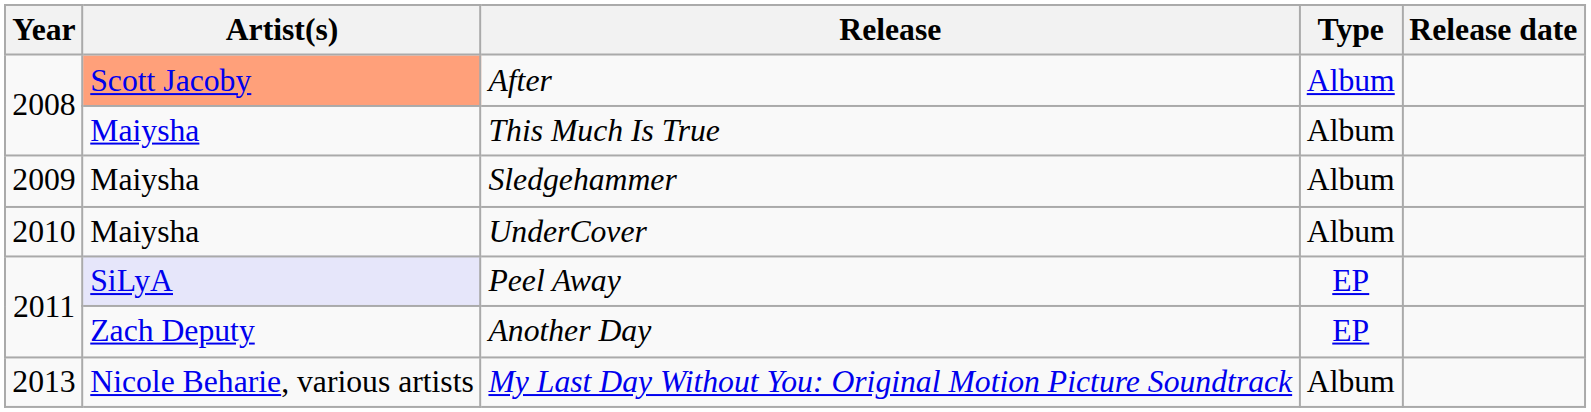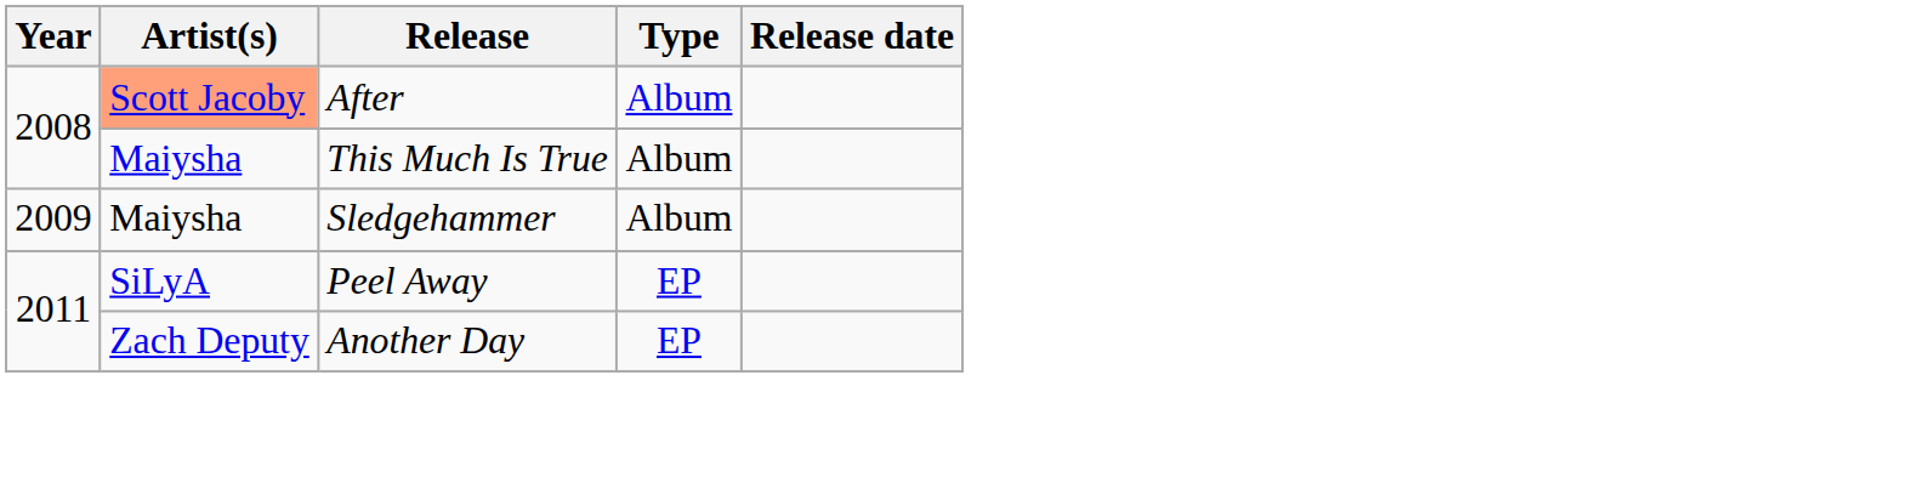- row: 2010 | Maiysha | UnderCover | Album
Peel Away | Artist(s): lavender background -> no background
- row: 2013 | Nicole Beharie, various artists | My Last Day Without You: Original Motion Picture Soundtrack | Album
